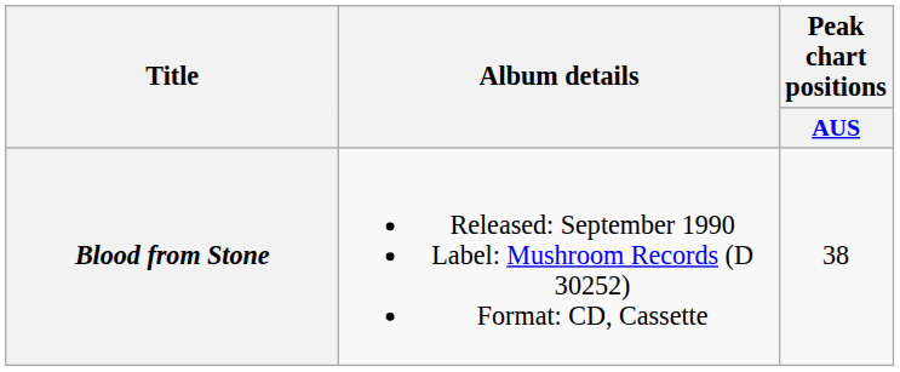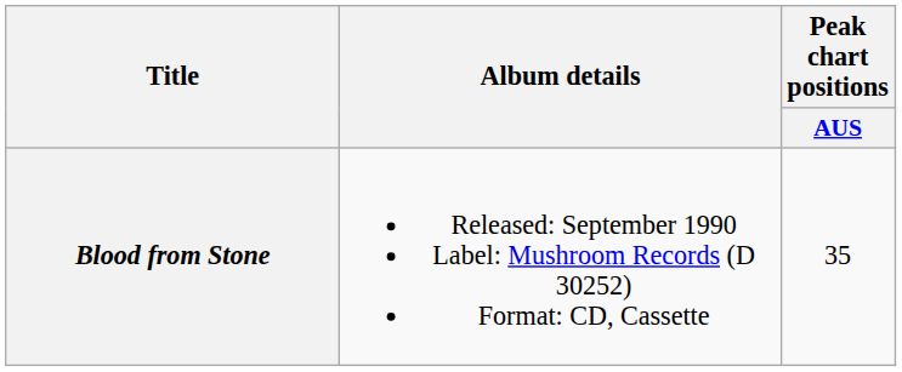Blood from Stone | Peak chart positions / AUS: 38 -> 35
